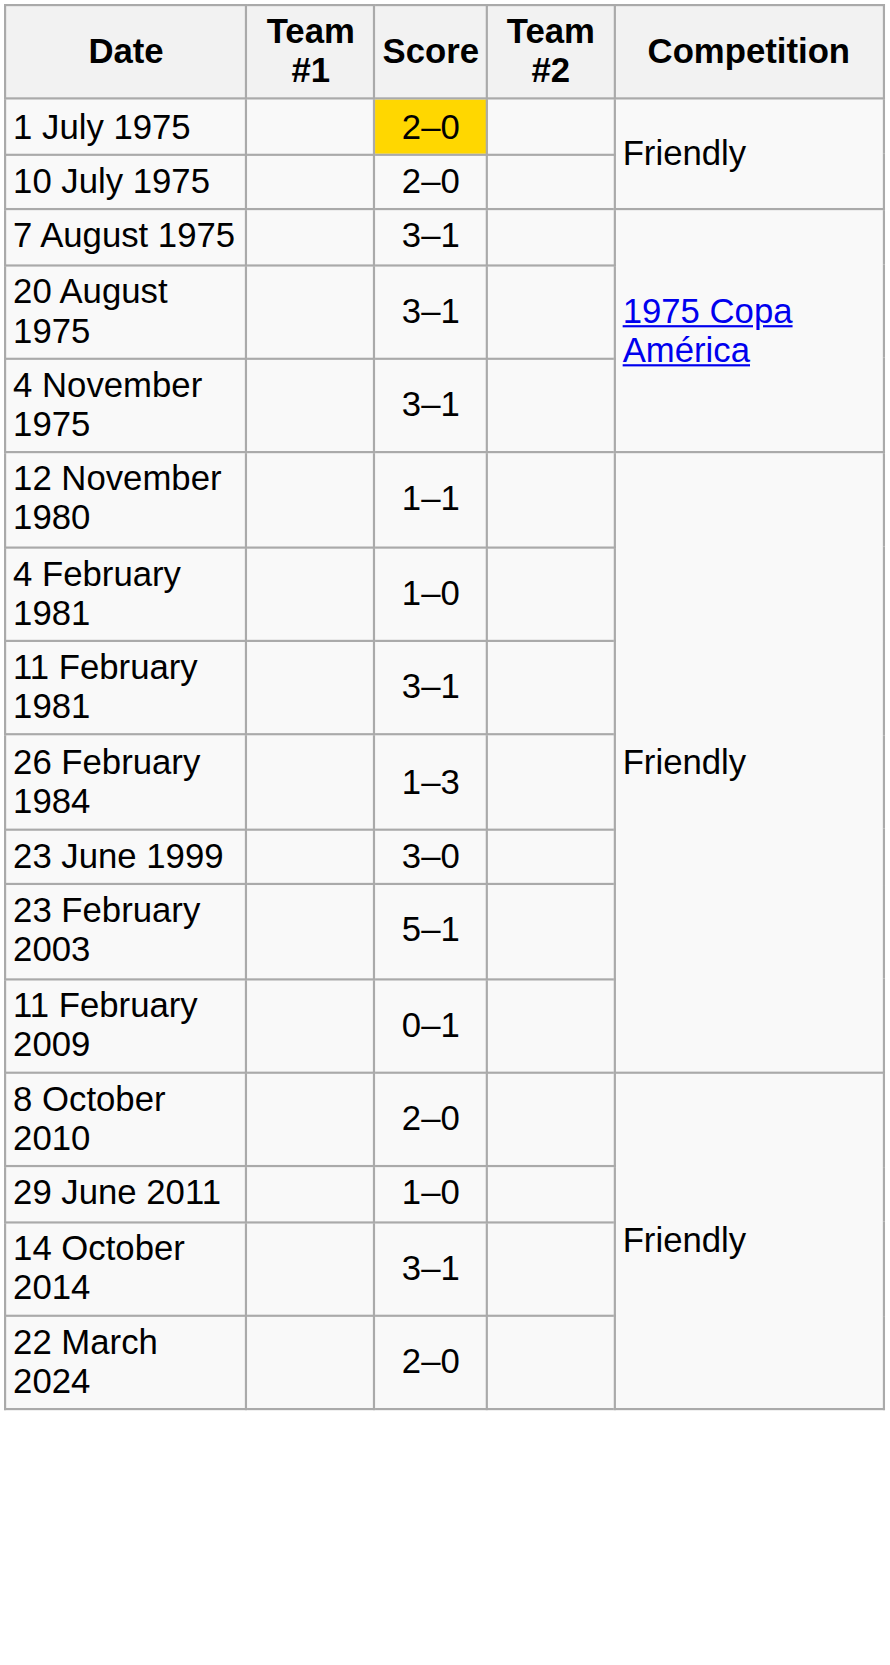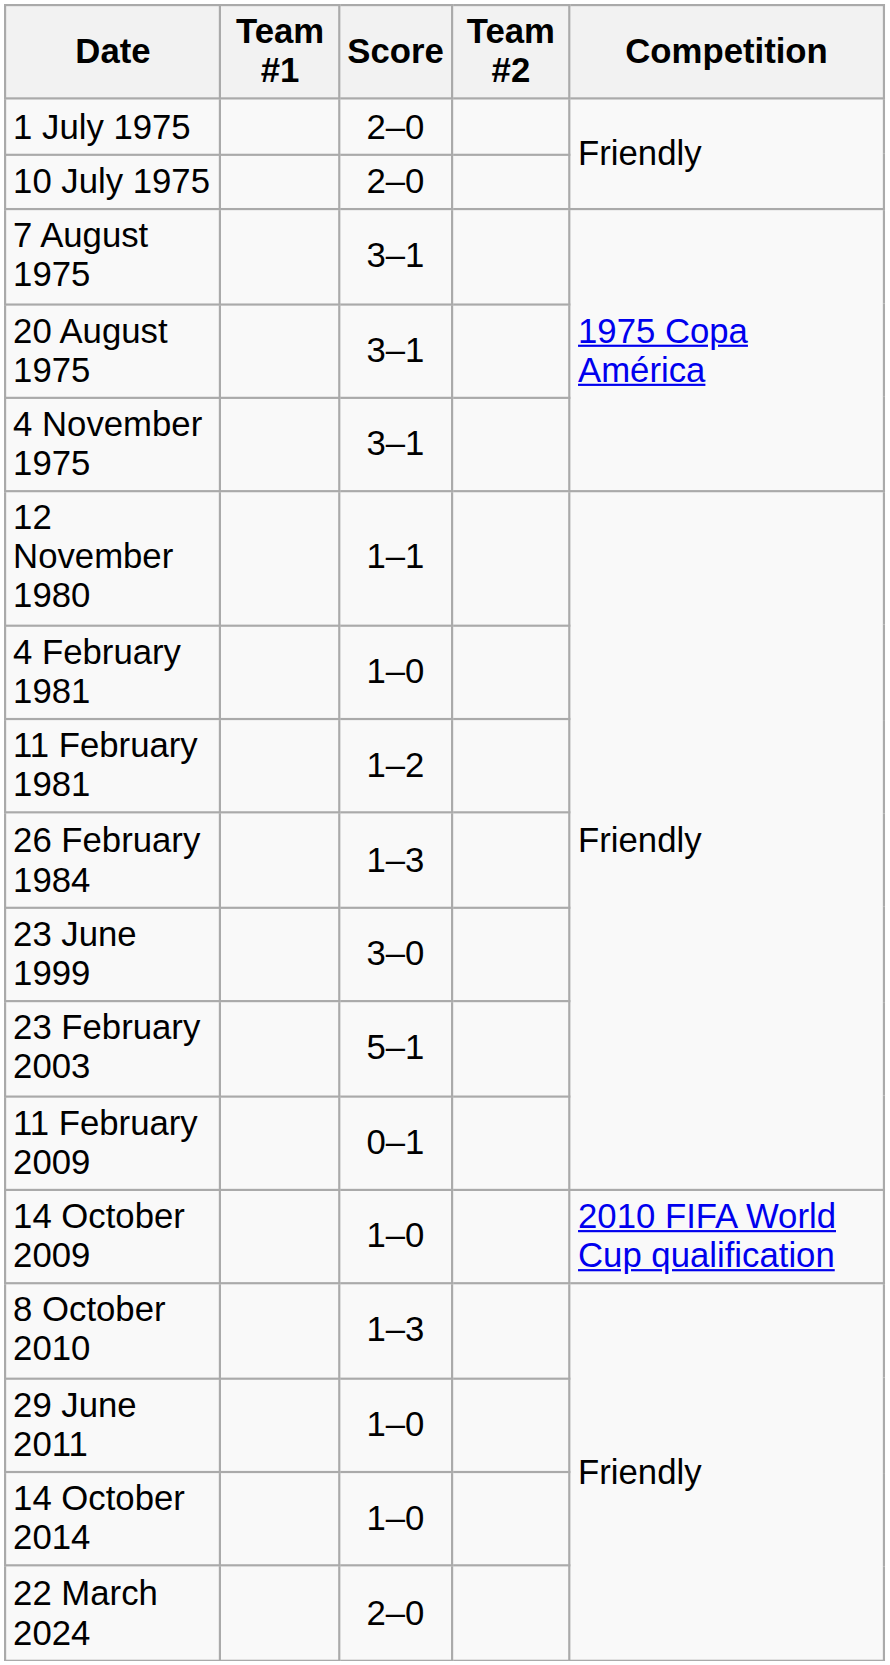1 July 1975 | Score: gold background -> no background
11 February 1981 | Score: 3–1 -> 1–2
+ row: 14 October 2009 | 1–0 | 2010 FIFA World Cup qualification
8 October 2010 | Score: 2–0 -> 1–3
14 October 2014 | Score: 3–1 -> 1–0
